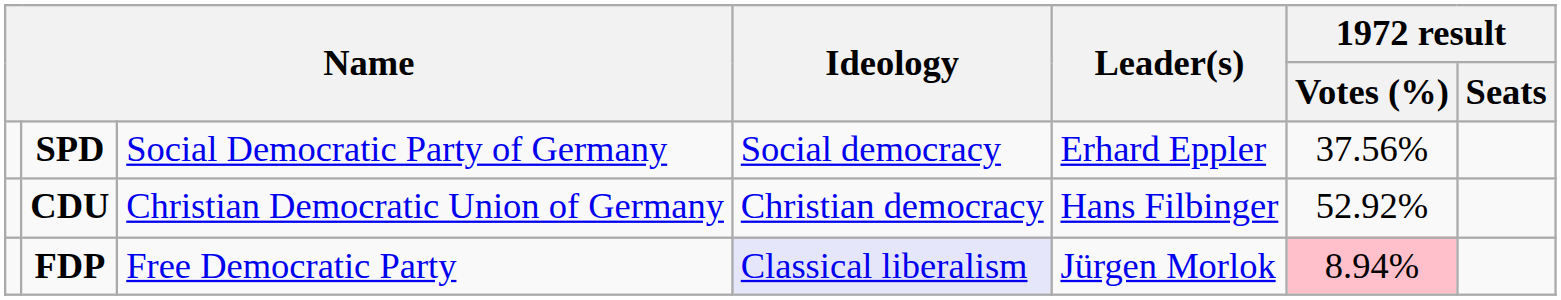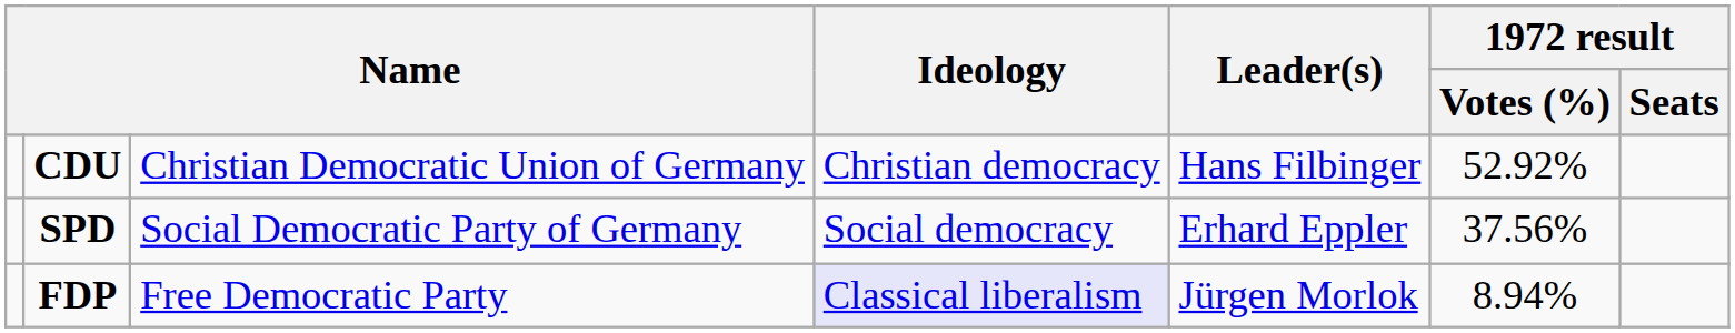rows swapped: CDU <-> SPD
FDP | 1972 result / Votes (%): pink background -> no background
